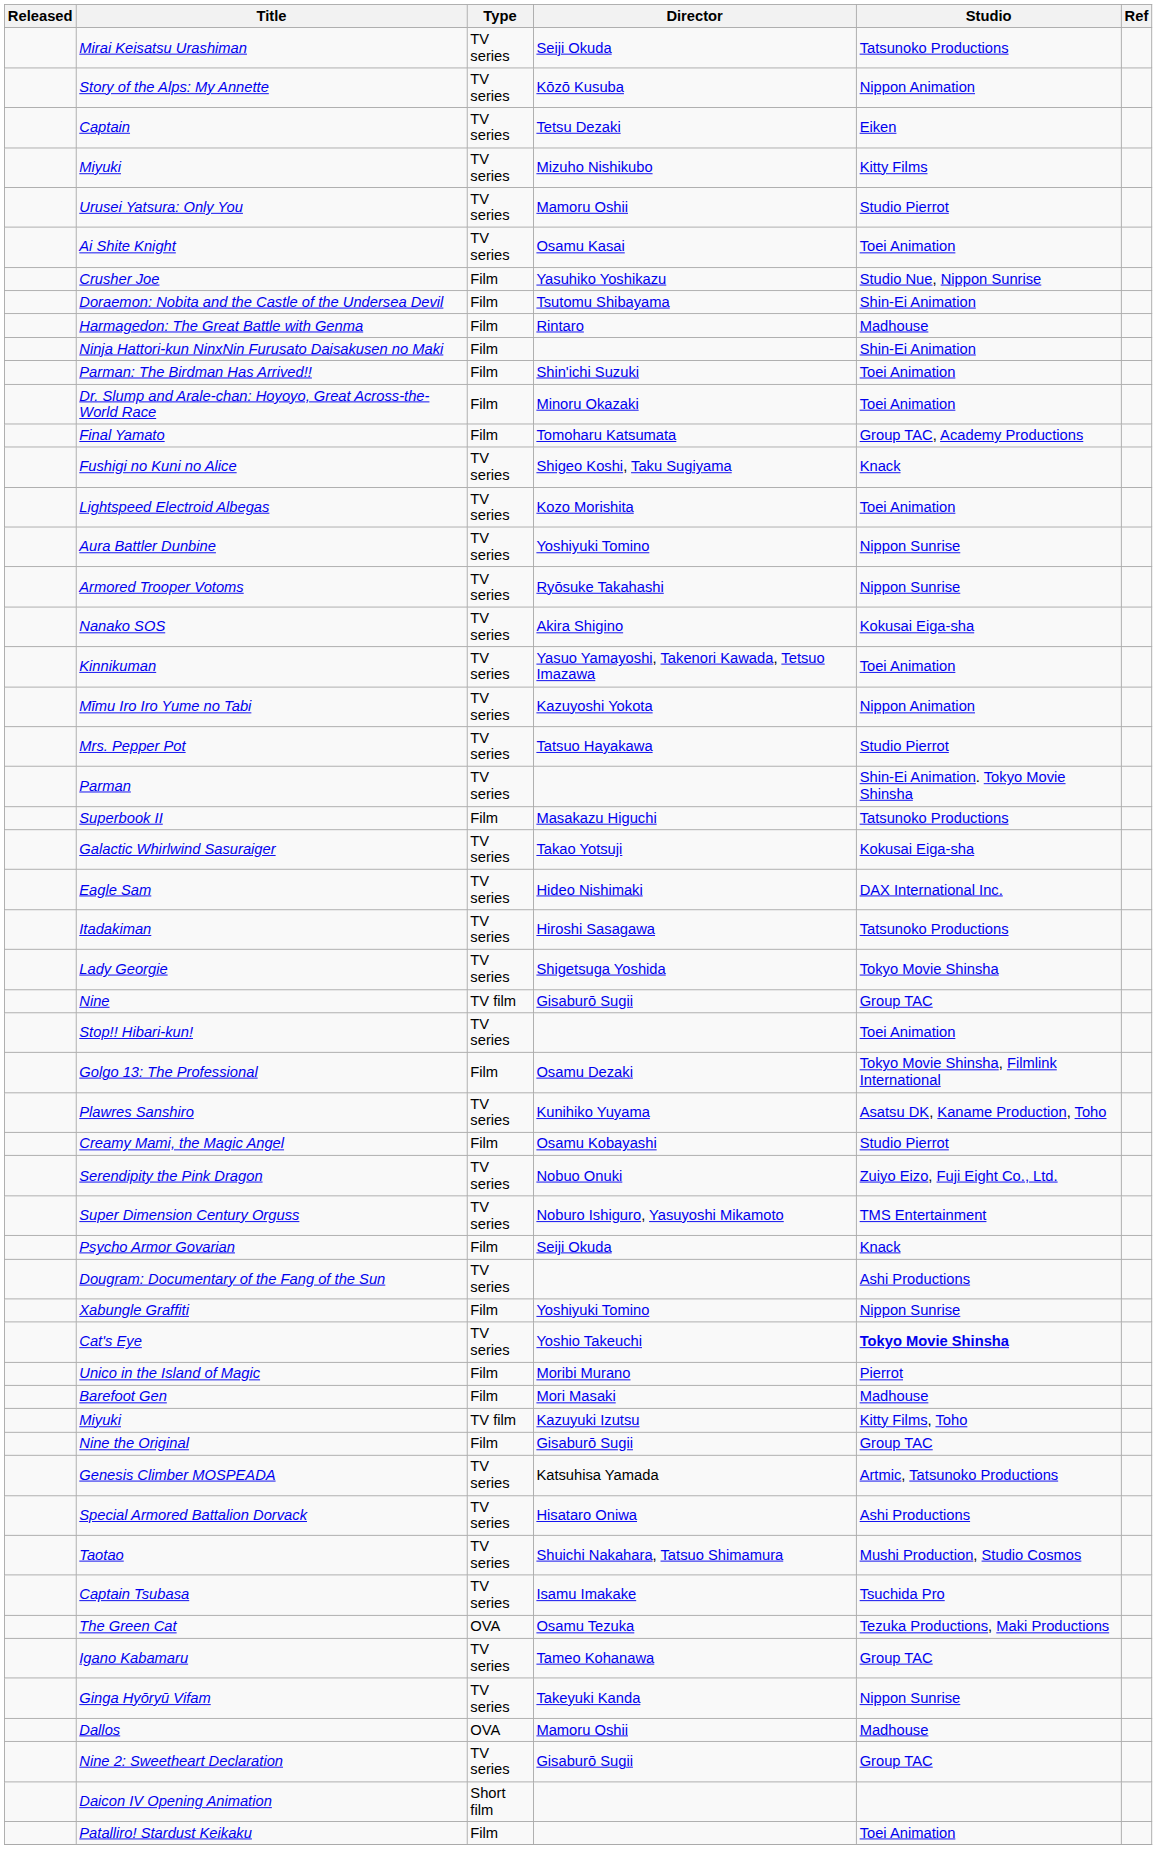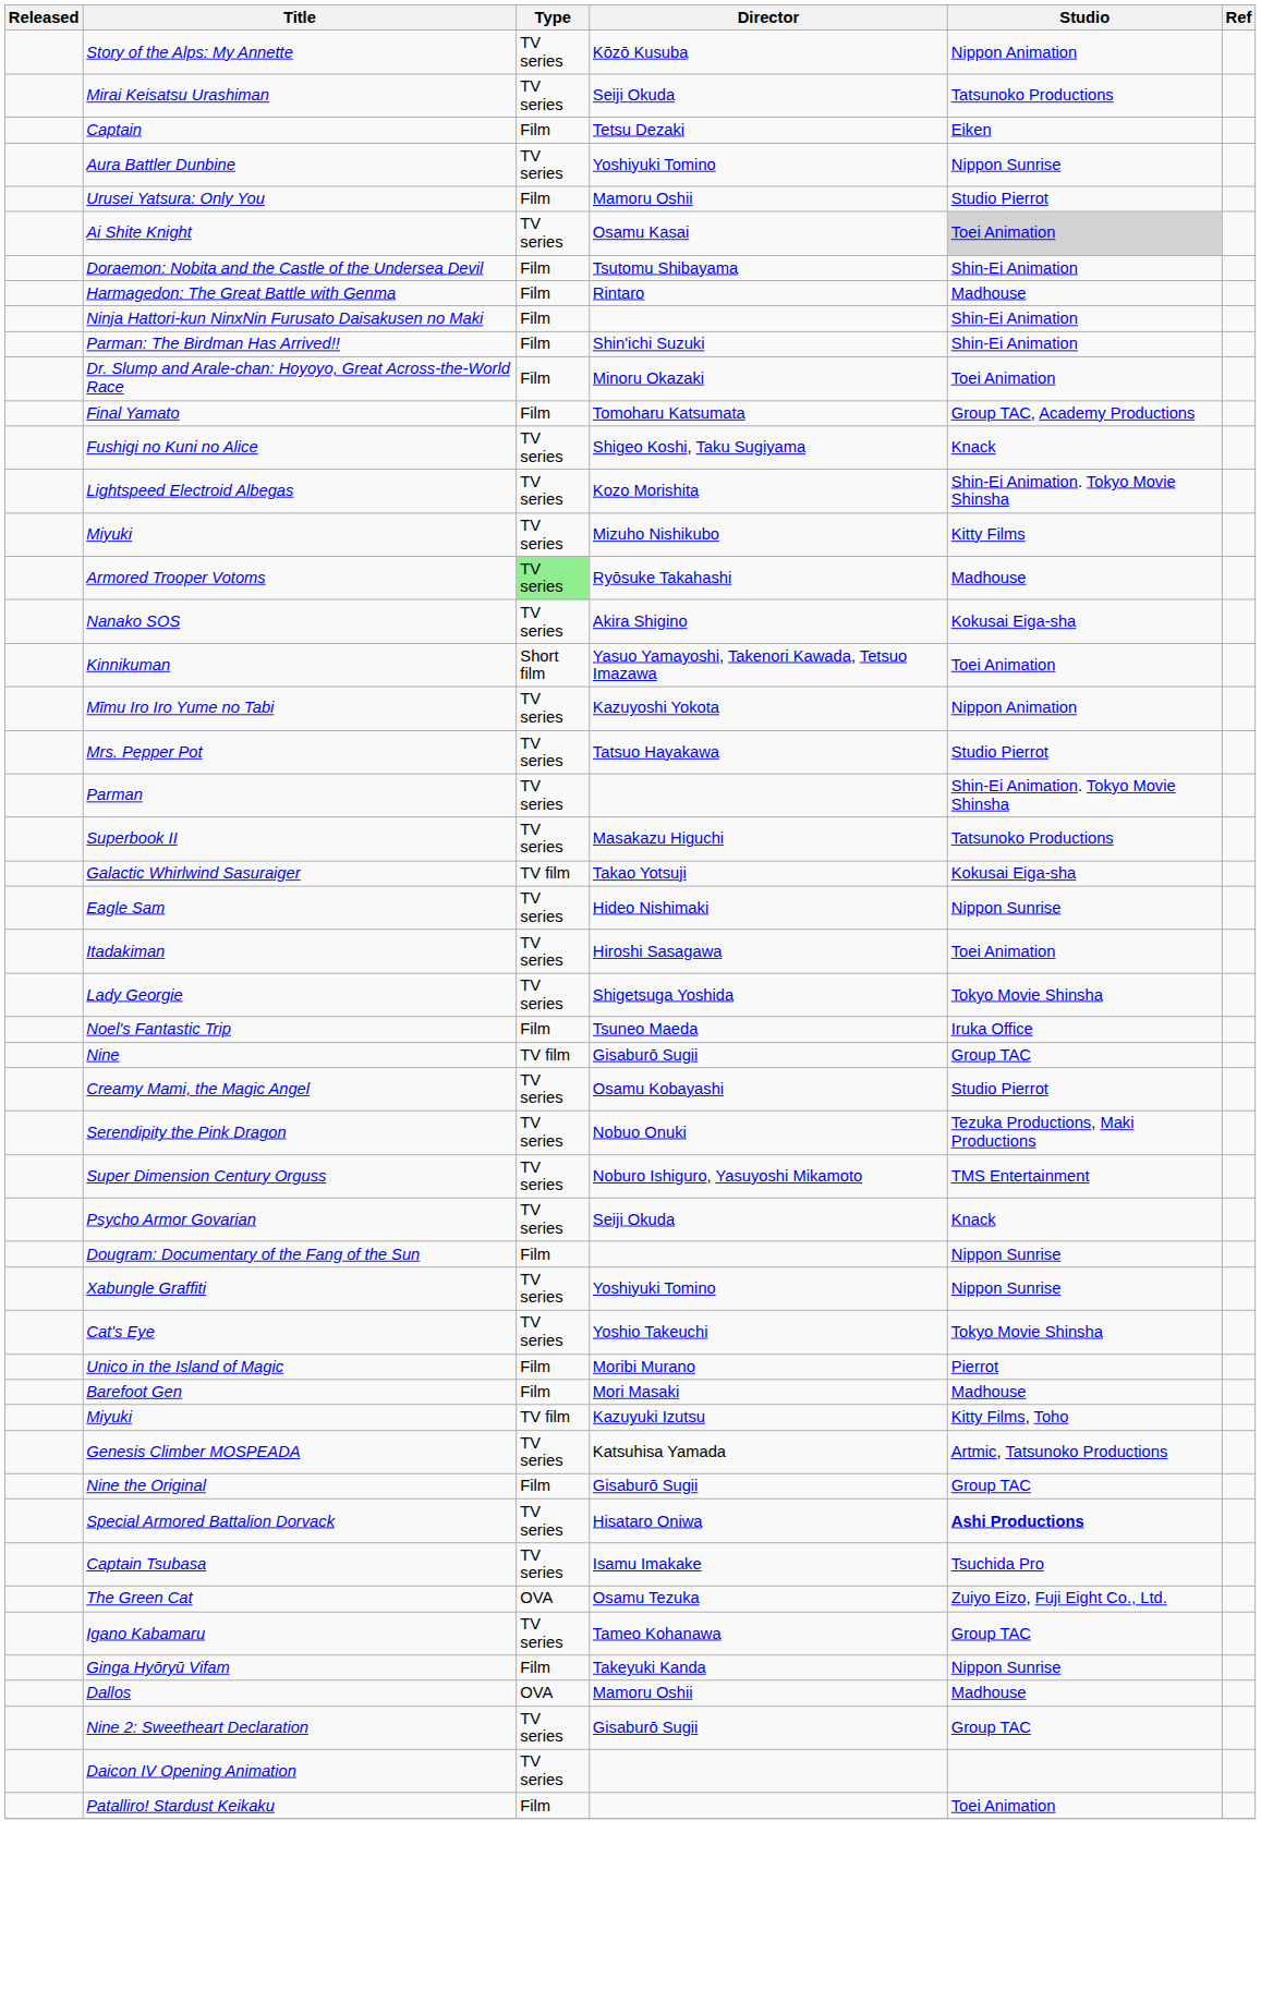rows swapped: Story of the Alps: My Annette <-> Mirai Keisatsu Urashiman
Captain | Type: TV series -> Film
rows swapped: Aura Battler Dunbine <-> Miyuki / Mizuho Nishikubo
Urusei Yatsura: Only You | Type: TV series -> Film
Ai Shite Knight | Studio: no background -> lightgrey background
- row: Crusher Joe | Film | Yasuhiko Yoshikazu | Studio Nue, Nippon Sunrise
Parman: The Birdman Has Arrived!! | Studio: Toei Animation -> Shin-Ei Animation
Lightspeed Electroid Albegas | Studio: Toei Animation -> Shin-Ei Animation. Tokyo Movie Shinsha
Armored Trooper Votoms | Type: no background -> lightgreen background
Armored Trooper Votoms | Studio: Nippon Sunrise -> Madhouse
Kinnikuman | Type: TV series -> Short film
Superbook II | Type: Film -> TV series
Galactic Whirlwind Sasuraiger | Type: TV series -> TV film
Eagle Sam | Studio: DAX International Inc. -> Nippon Sunrise
Itadakiman | Studio: Tatsunoko Productions -> Toei Animation
+ row: Noel's Fantastic Trip | Film | Tsuneo Maeda | Iruka Office
- row: Stop!! Hibari-kun! | TV series | Toei Animation
- row: Golgo 13: The Professional | Film | Osamu Dezaki | Tokyo Movie Shinsha, Filmlink International
- row: Plawres Sanshiro | TV series | Kunihiko Yuyama | Asatsu DK, Kaname Production, Toho
Creamy Mami, the Magic Angel | Type: Film -> TV series
Serendipity the Pink Dragon | Studio: Zuiyo Eizo, Fuji Eight Co., Ltd. -> Tezuka Productions, Maki Productions
Psycho Armor Govarian | Type: Film -> TV series
Dougram: Documentary of the Fang of the Sun | Type: TV series -> Film
Dougram: Documentary of the Fang of the Sun | Studio: Ashi Productions -> Nippon Sunrise
Xabungle Graffiti | Type: Film -> TV series
Cat's Eye | Studio: bold -> normal
rows swapped: Nine the Original <-> Genesis Climber MOSPEADA
Special Armored Battalion Dorvack | Studio: normal -> bold
- row: Taotao | TV series | Shuichi Nakahara, Tatsuo Shimamura | Mushi Production, Studio Cosmos
The Green Cat | Studio: Tezuka Productions, Maki Productions -> Zuiyo Eizo, Fuji Eight Co., Ltd.
Ginga Hyōryū Vifam | Type: TV series -> Film
Daicon IV Opening Animation | Type: Short film -> TV series
